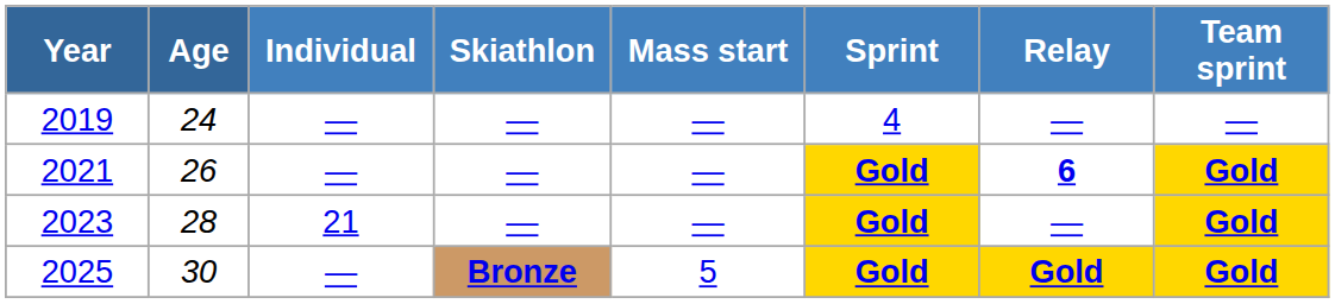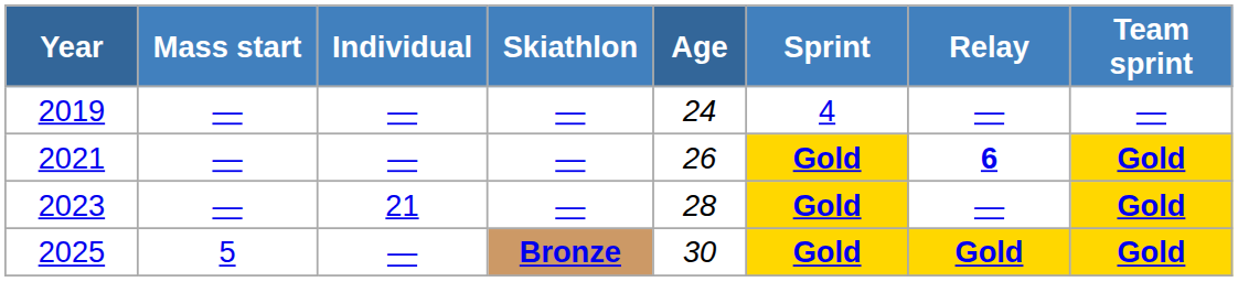columns swapped: Age <-> Mass start
